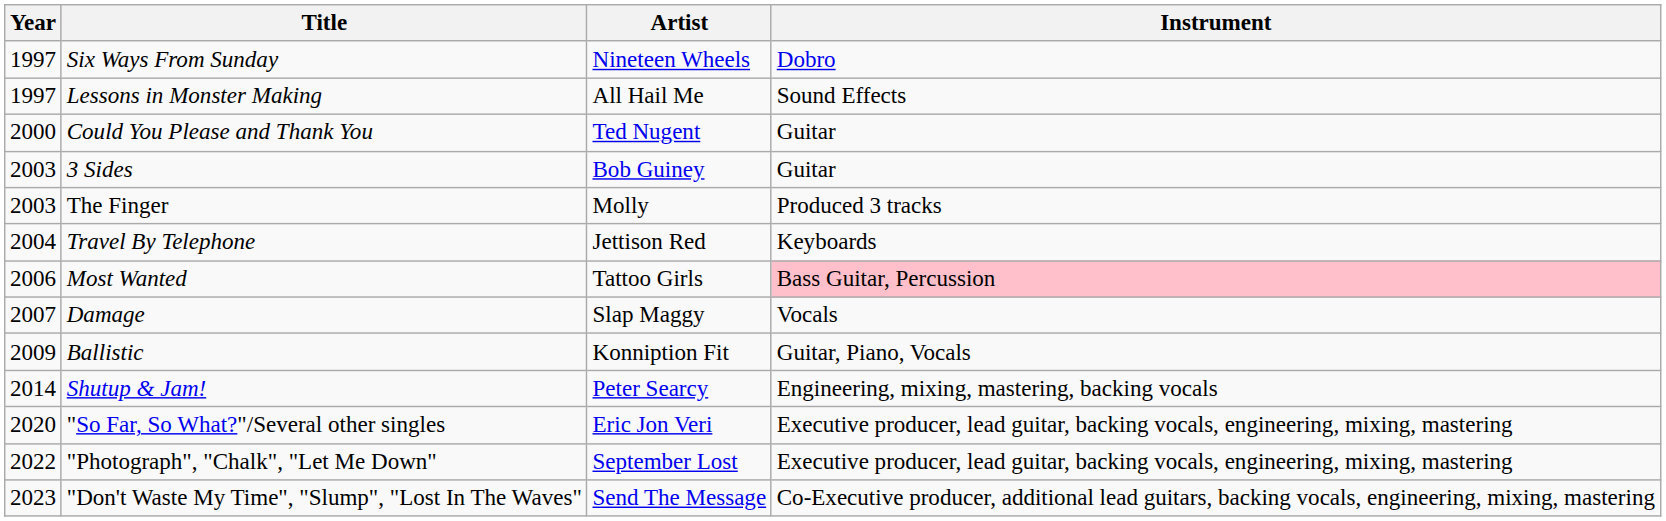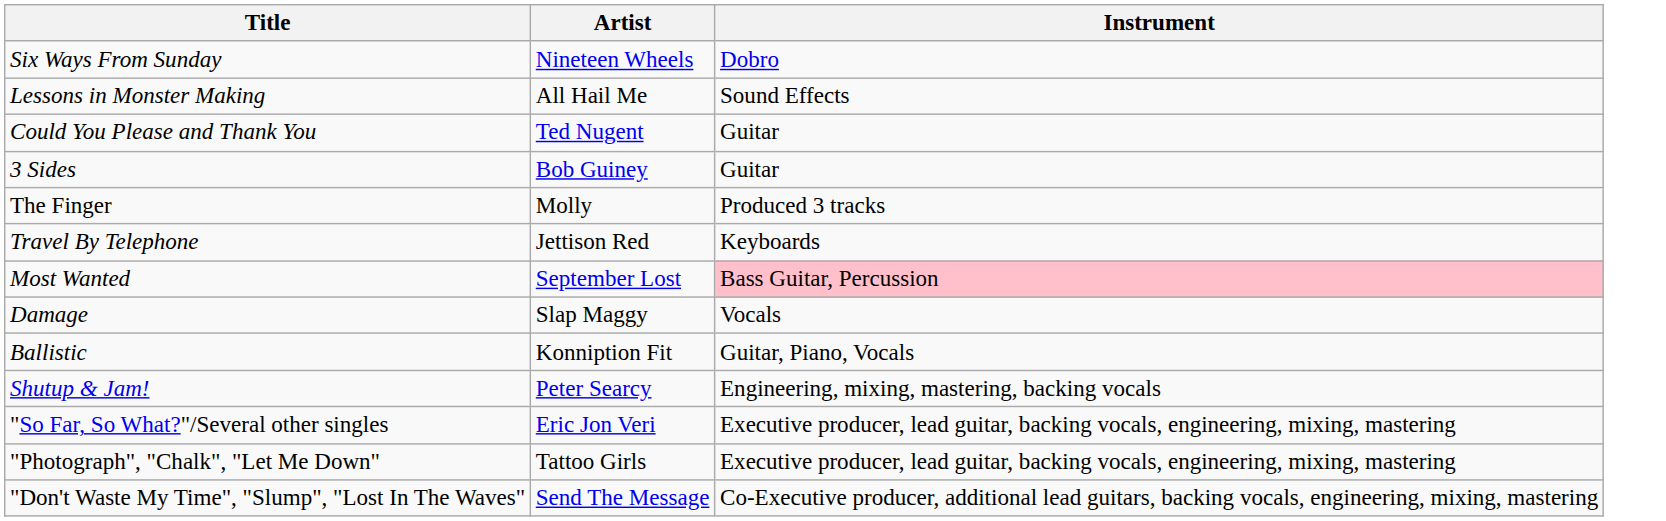- column: Year | 1997 | 1997 | 2000 | 2003 | 2003 | 2004 | 2006 | 2007 | 2009 | 2014 | 2020 | 2022 | 2023
Most Wanted | Artist: Tattoo Girls -> September Lost
"Photograph", "Chalk", "Let Me Down" | Artist: September Lost -> Tattoo Girls
